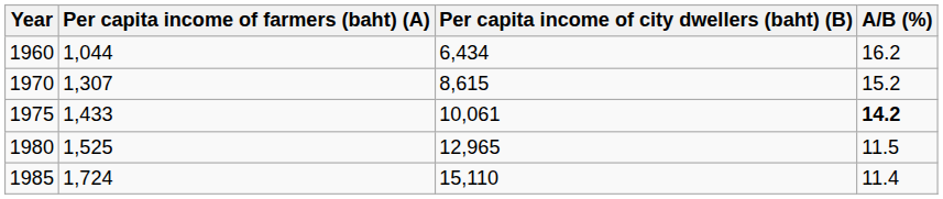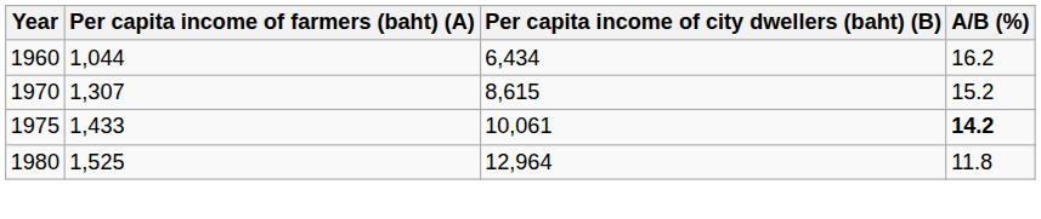1980 | Per capita income of city dwellers (baht) (B): 12,965 -> 12,964
1980 | A/B (%): 11.5 -> 11.8
- row: 1985 | 1,724 | 15,110 | 11.4
